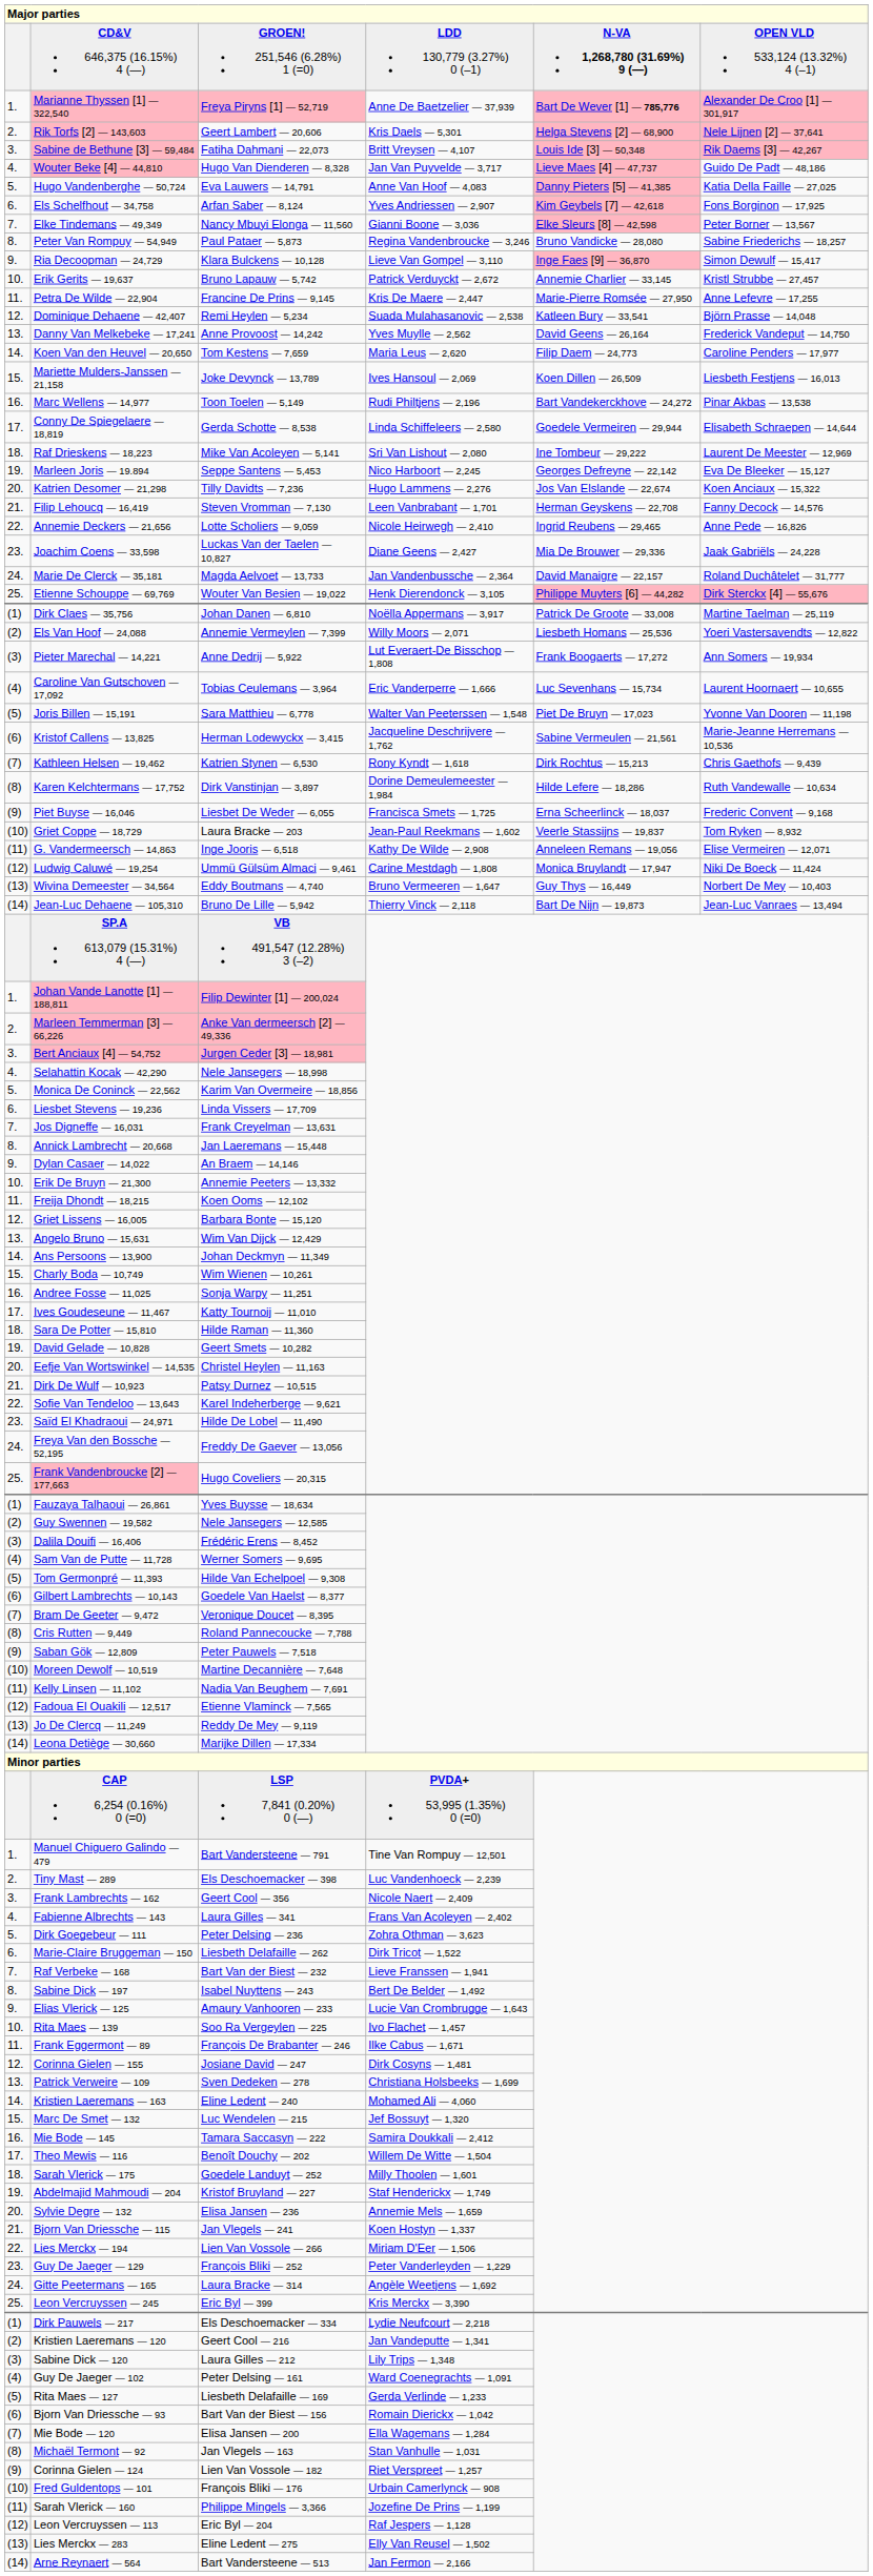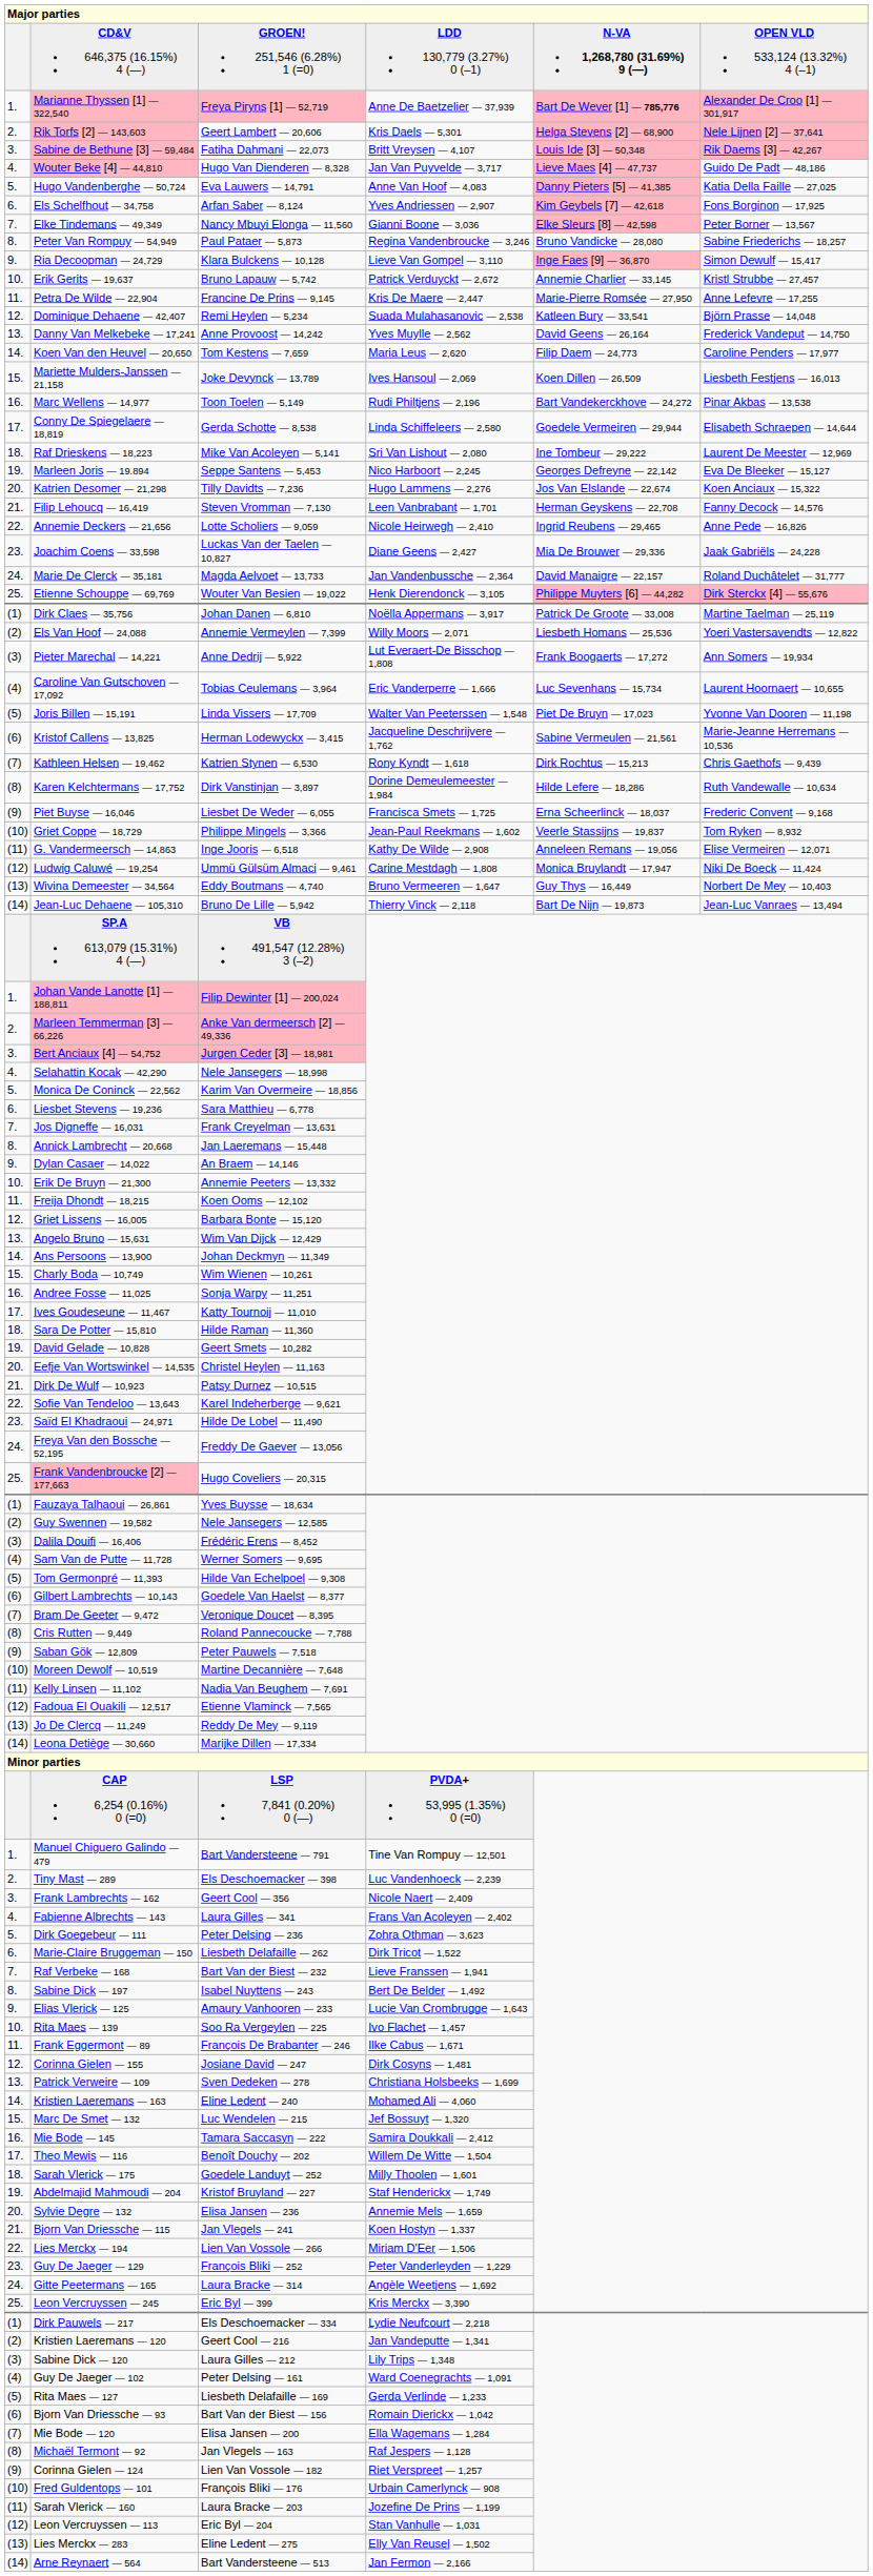Joris Billen — 15,191 | column 3: Sara Matthieu — 6,778 -> Linda Vissers — 17,709
Griet Coppe — 18,729 | column 3: Laura Bracke — 203 -> Philippe Mingels — 3,366
Liesbet Stevens — 19,236 | column 3: Linda Vissers — 17,709 -> Sara Matthieu — 6,778
Michaël Termont — 92 | column 4: Stan Vanhulle — 1,031 -> Raf Jespers — 1,128
Sarah Vlerick — 160 | column 3: Philippe Mingels — 3,366 -> Laura Bracke — 203
Leon Vercruyssen — 113 | column 4: Raf Jespers — 1,128 -> Stan Vanhulle — 1,031
